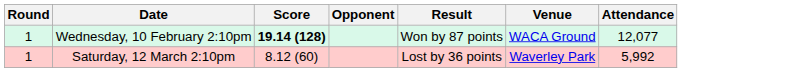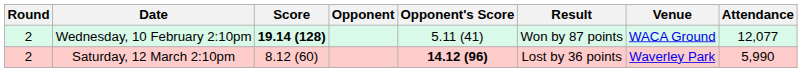+ column: Opponent's Score | 5.11 (41) | 14.12 (96)
Wednesday, 10 February 2:10pm | Round: 1 -> 2
Saturday, 12 March 2:10pm | Round: 1 -> 2
Saturday, 12 March 2:10pm | Attendance: 5,992 -> 5,990
